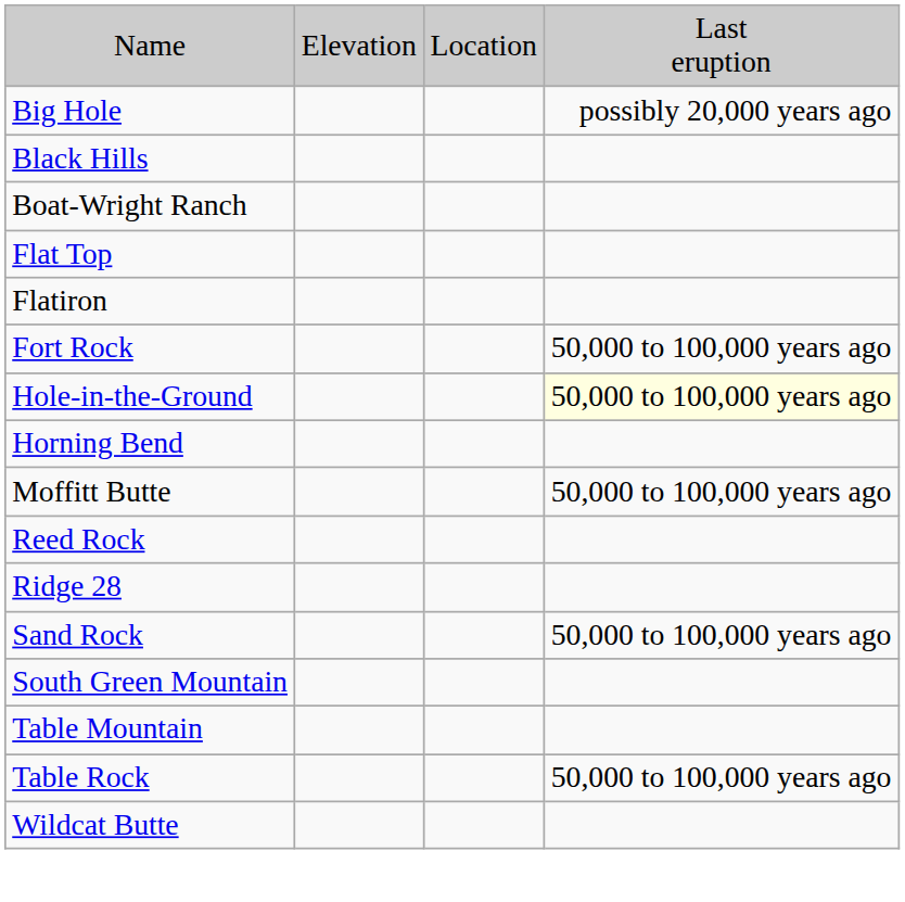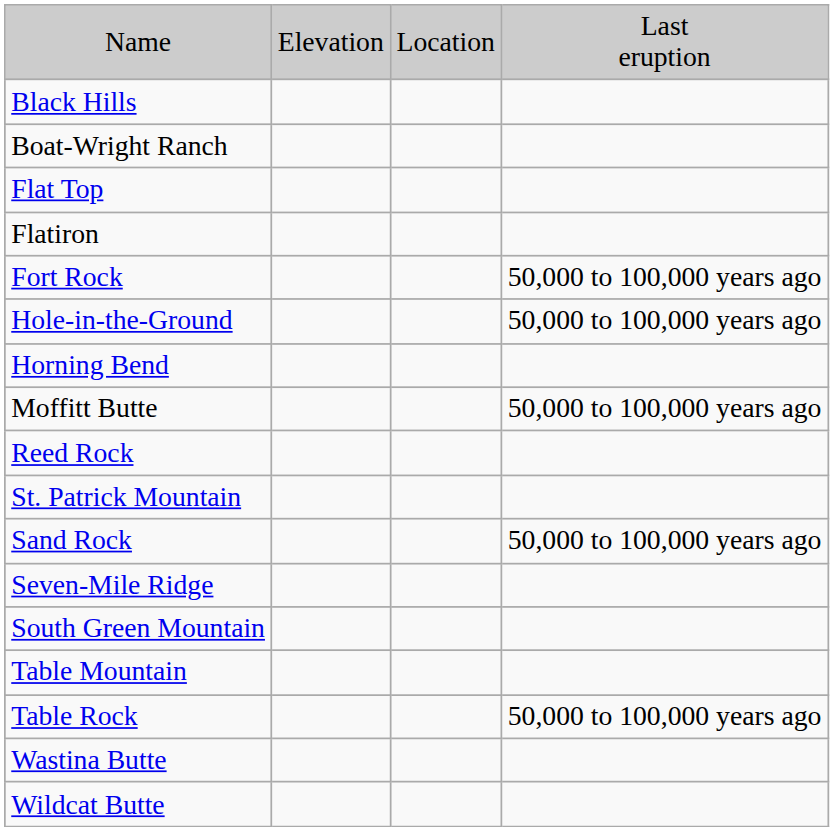- row: Big Hole | possibly 20,000 years ago
Hole-in-the-Ground | column 4: lightyellow background -> no background
- row: Ridge 28
+ row: St. Patrick Mountain
+ row: Seven-Mile Ridge
+ row: Wastina Butte
